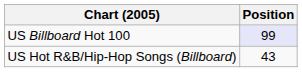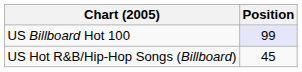US Hot R&B/Hip-Hop Songs (Billboard) | Position: 43 -> 45
